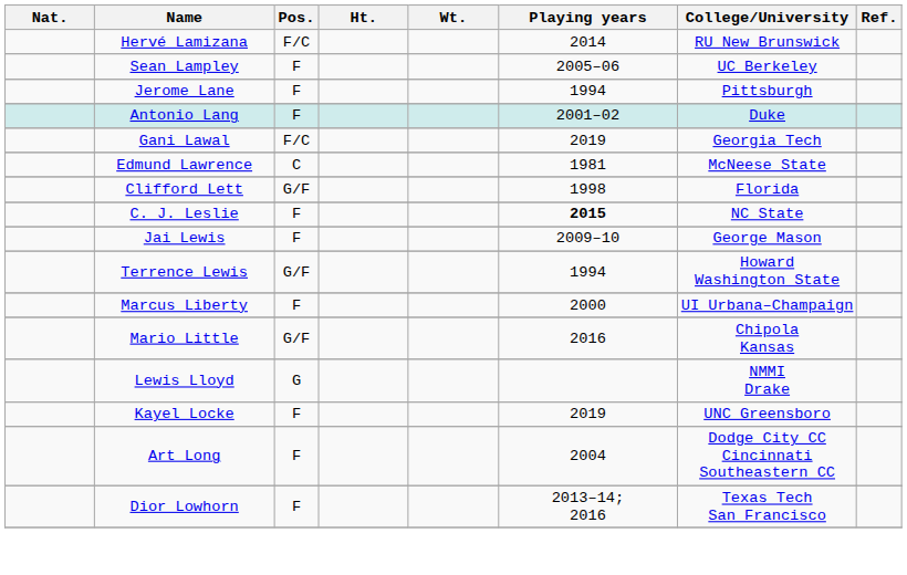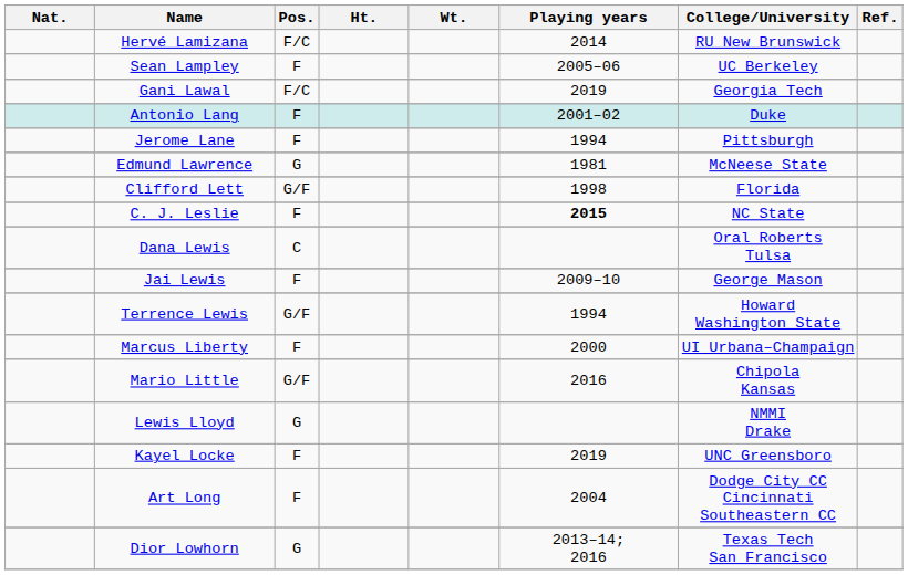rows swapped: Jerome Lane <-> Gani Lawal
Edmund Lawrence | Pos.: C -> G
+ row: Dana Lewis | C | Oral Roberts Tulsa
Dior Lowhorn | Pos.: F -> G
